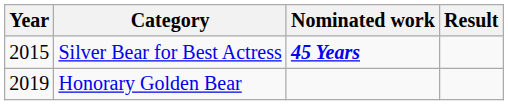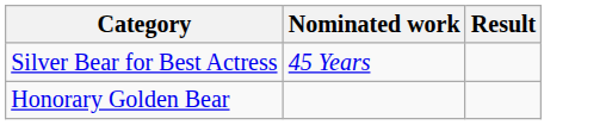- column: Year | 2015 | 2019
Silver Bear for Best Actress | Nominated work: bold -> normal
